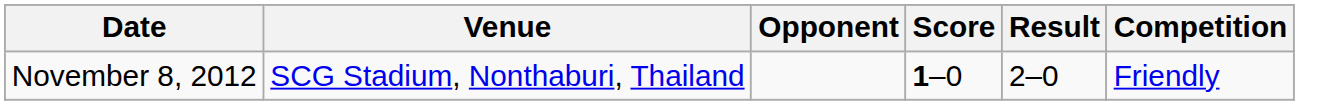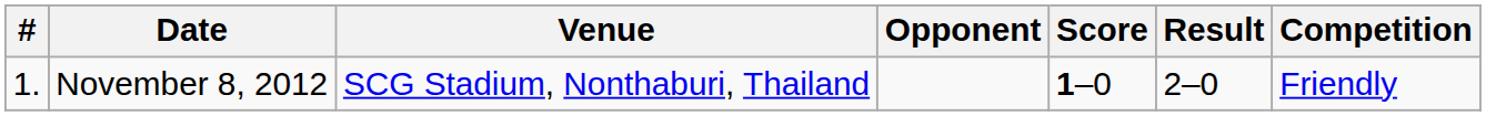+ column: # | 1.
